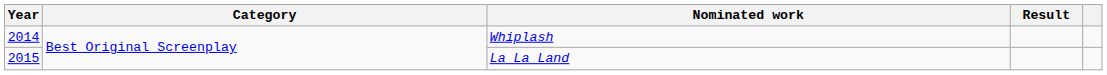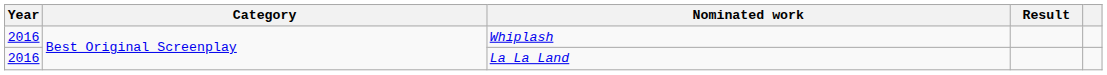Whiplash | Year: 2014 -> 2016
La La Land | Year: 2015 -> 2016
